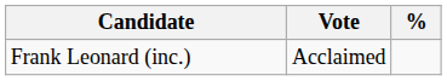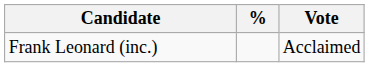columns swapped: Vote <-> %
